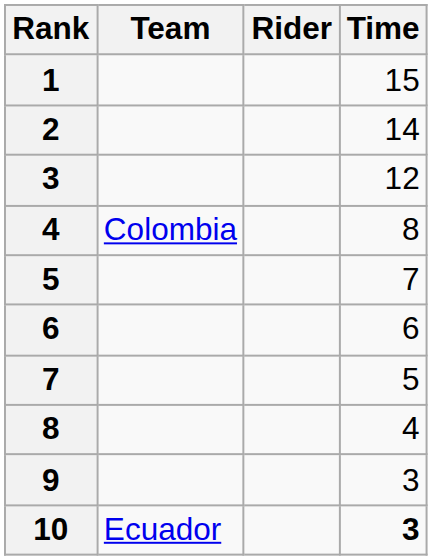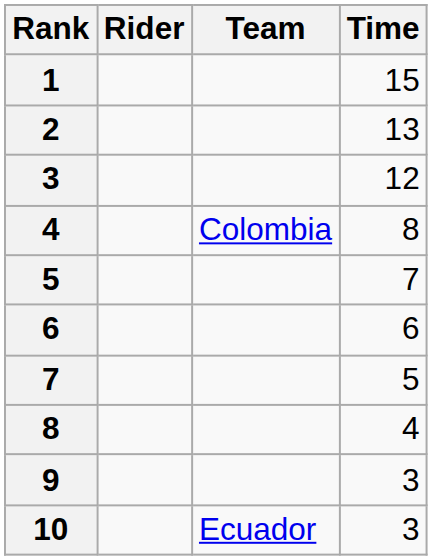columns swapped: Rider <-> Team
2 | Time: 14 -> 13
10 | Time: bold -> normal
